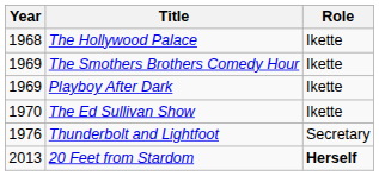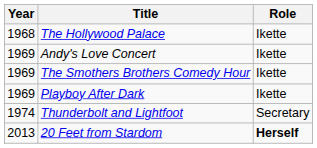+ row: 1969 | Andy's Love Concert | Ikette
- row: 1970 | The Ed Sullivan Show | Ikette
Thunderbolt and Lightfoot | Year: 1976 -> 1974
